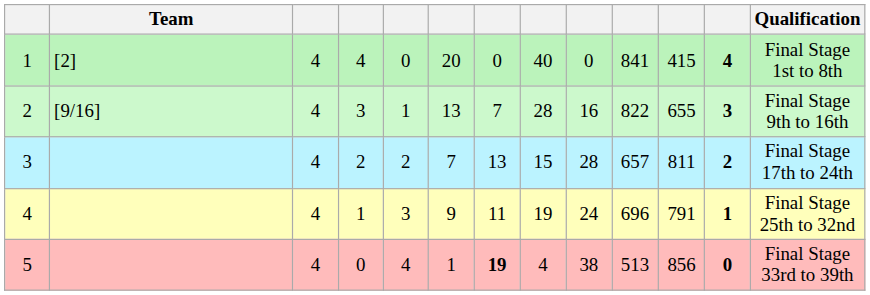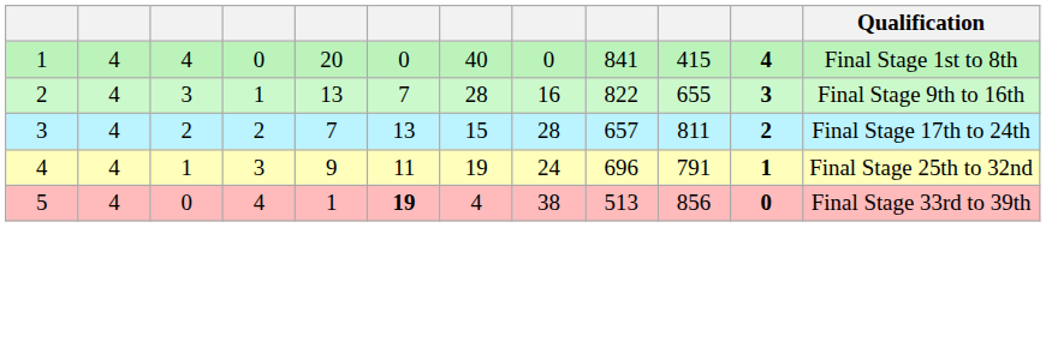- column: Team | [2] | [9/16]
